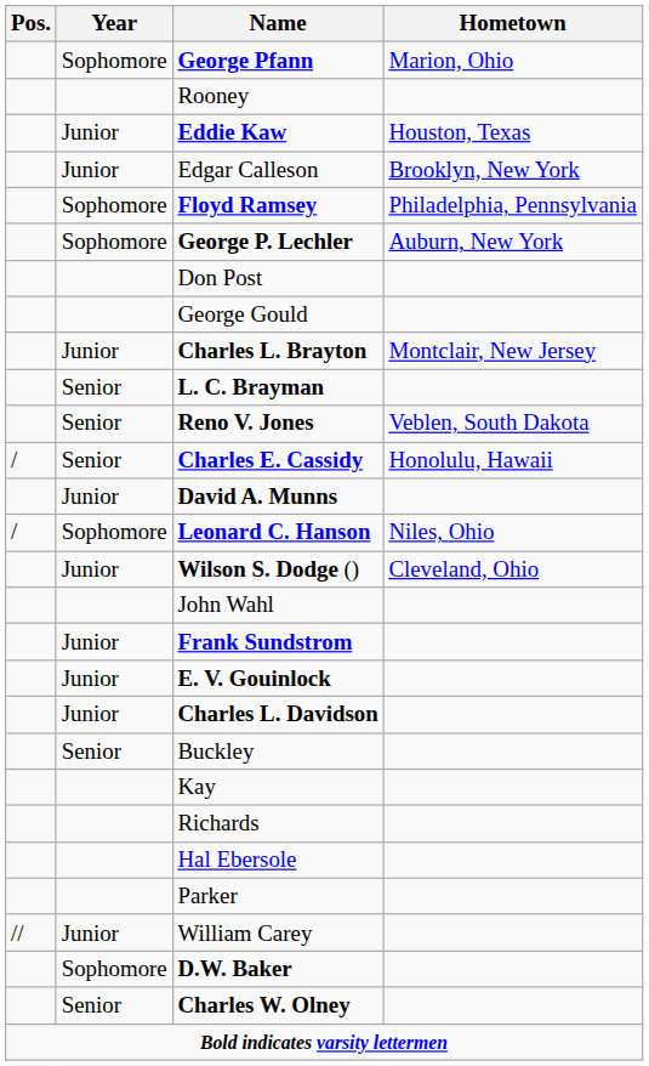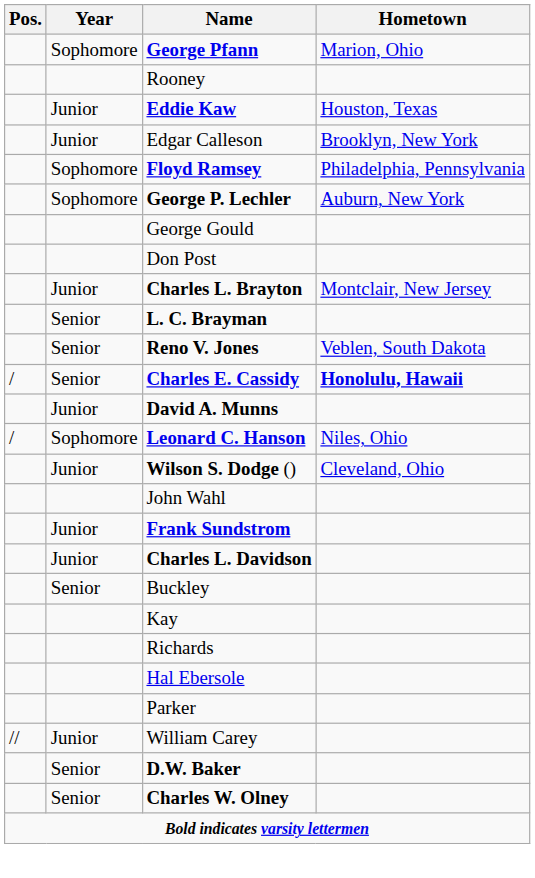rows swapped: George Gould <-> Don Post
Charles E. Cassidy | Hometown: normal -> bold
- row: Junior | E. V. Gouinlock
D.W. Baker | Year: Sophomore -> Senior
